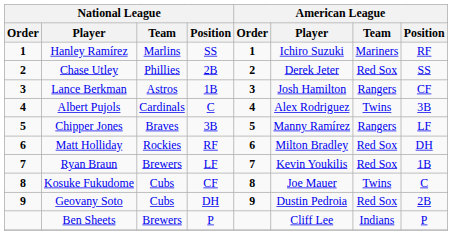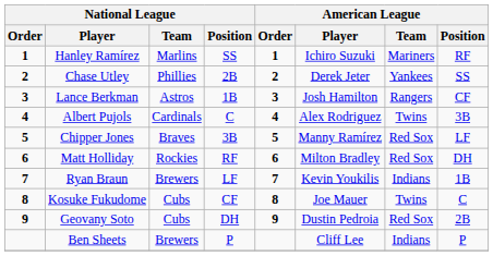Chase Utley | American League / Team: Red Sox -> Yankees
Chipper Jones | American League / Team: Rangers -> Red Sox
Ryan Braun | American League / Team: Red Sox -> Indians
